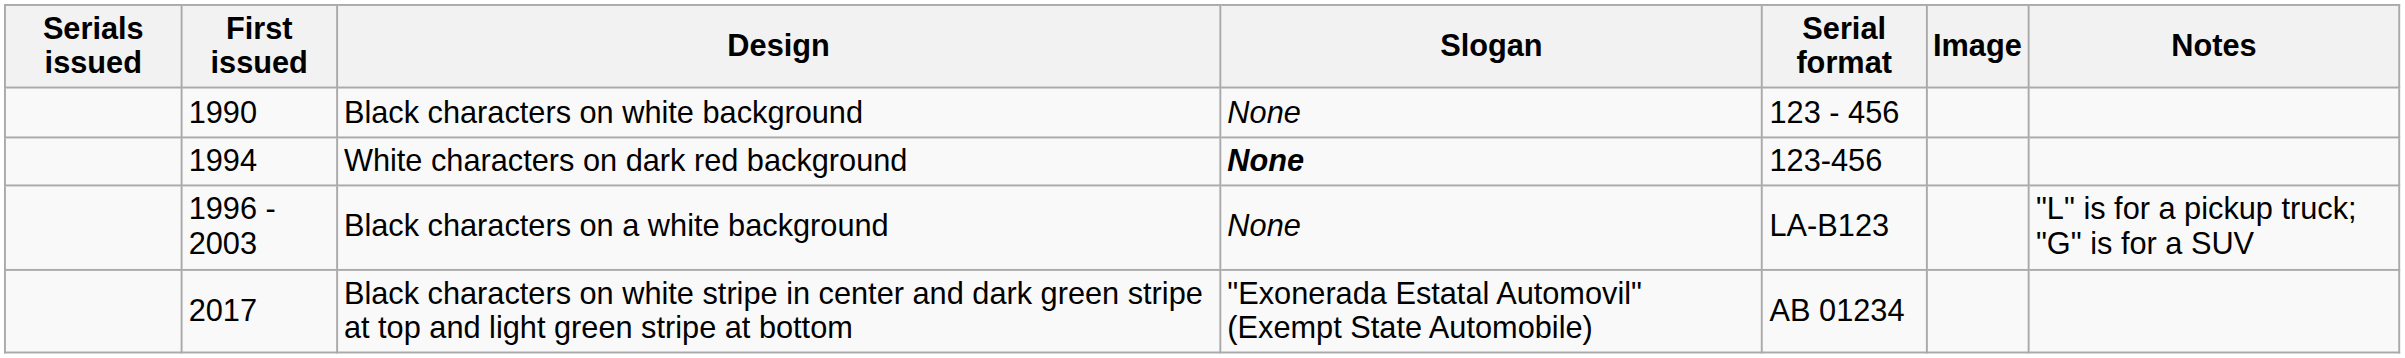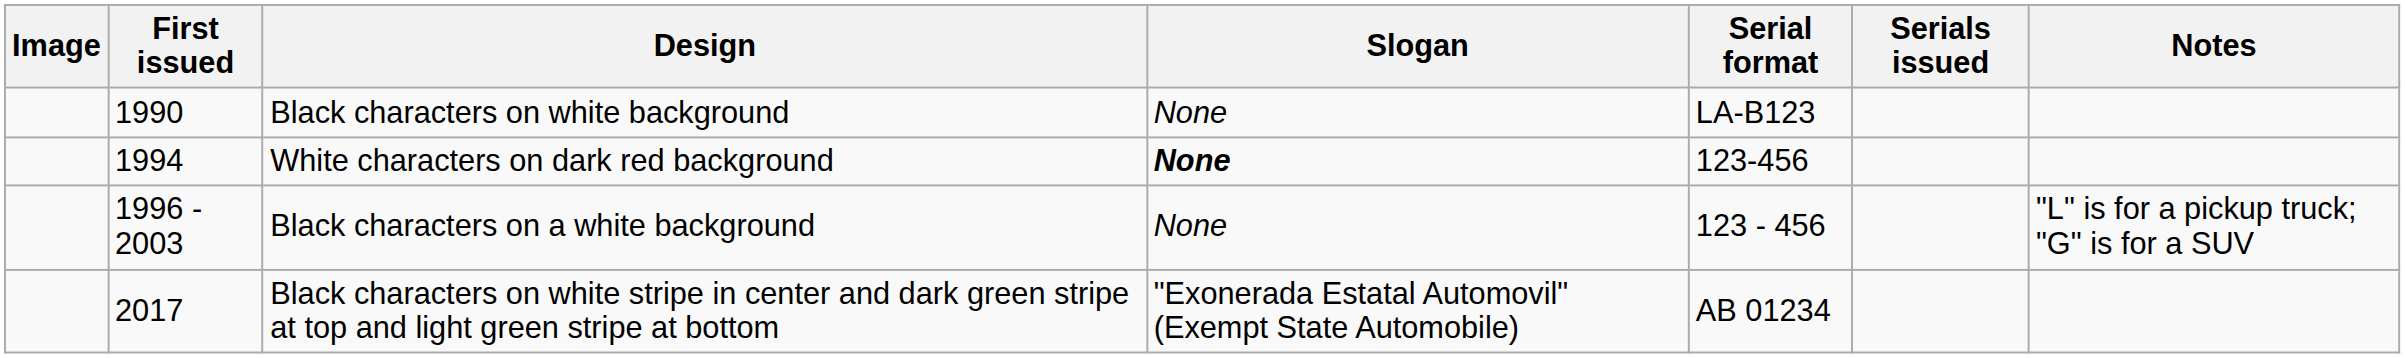columns swapped: Image <-> Serials issued
Black characters on white background | Serial format: 123 - 456 -> LA-B123
Black characters on a white background | Serial format: LA-B123 -> 123 - 456
